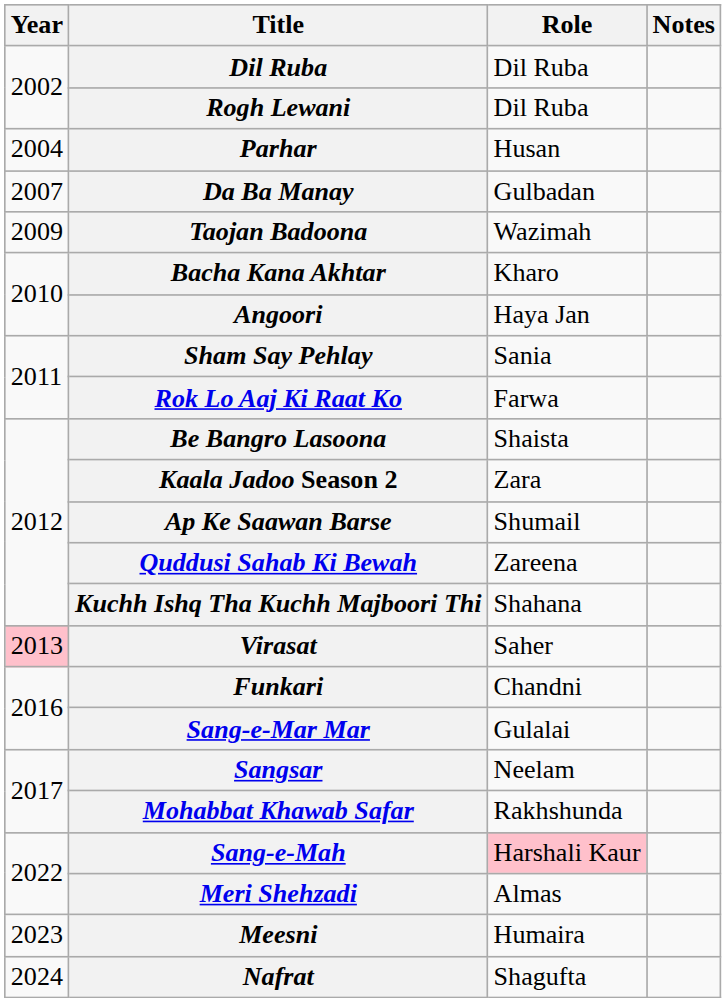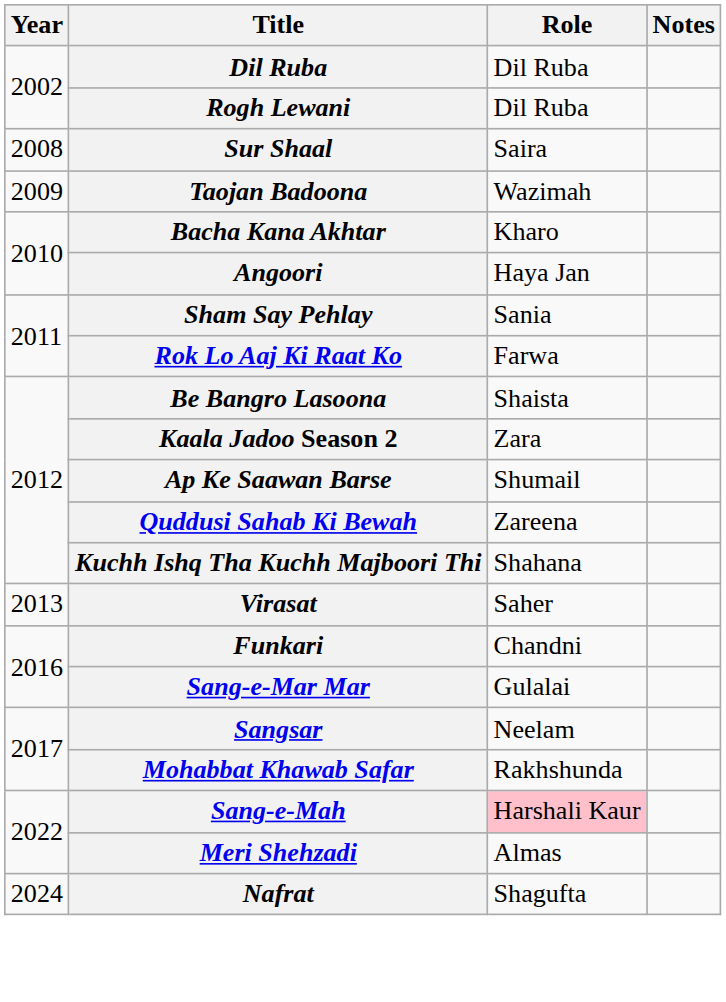- row: 2004 | Parhar | Husan
- row: 2007 | Da Ba Manay | Gulbadan
+ row: 2008 | Sur Shaal | Saira
Virasat | Year: pink background -> no background
- row: 2023 | Meesni | Humaira
